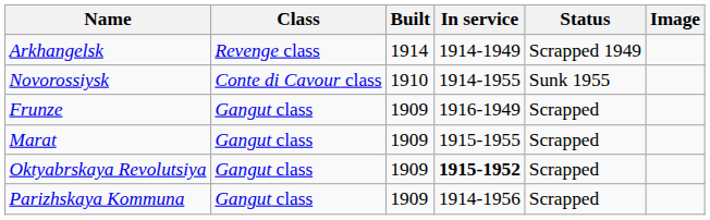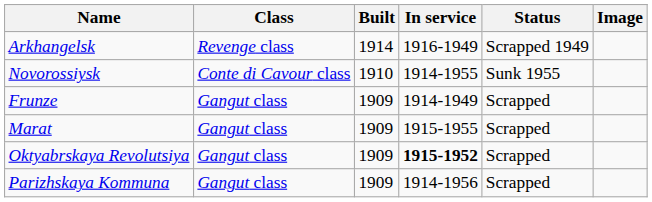Arkhangelsk | In service: 1914-1949 -> 1916-1949
Frunze | In service: 1916-1949 -> 1914-1949
